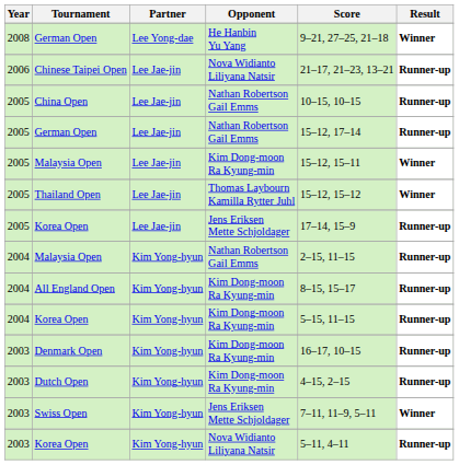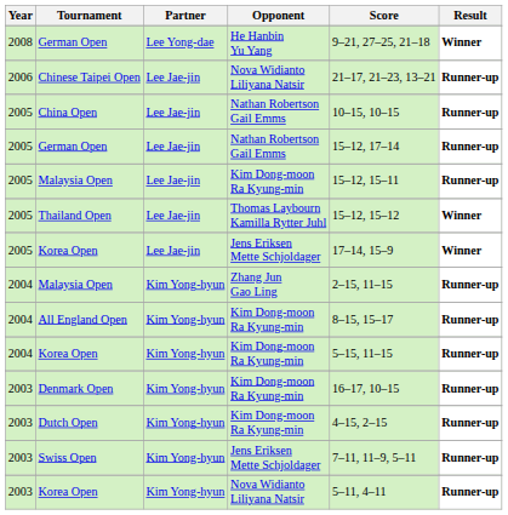2005 / Malaysia Open | Result: Winner -> Runner-up
2005 / Korea Open | Result: Runner-up -> Winner
2004 / Malaysia Open | Opponent: Nathan Robertson Gail Emms -> Zhang Jun Gao Ling
Swiss Open | Result: Winner -> Runner-up
